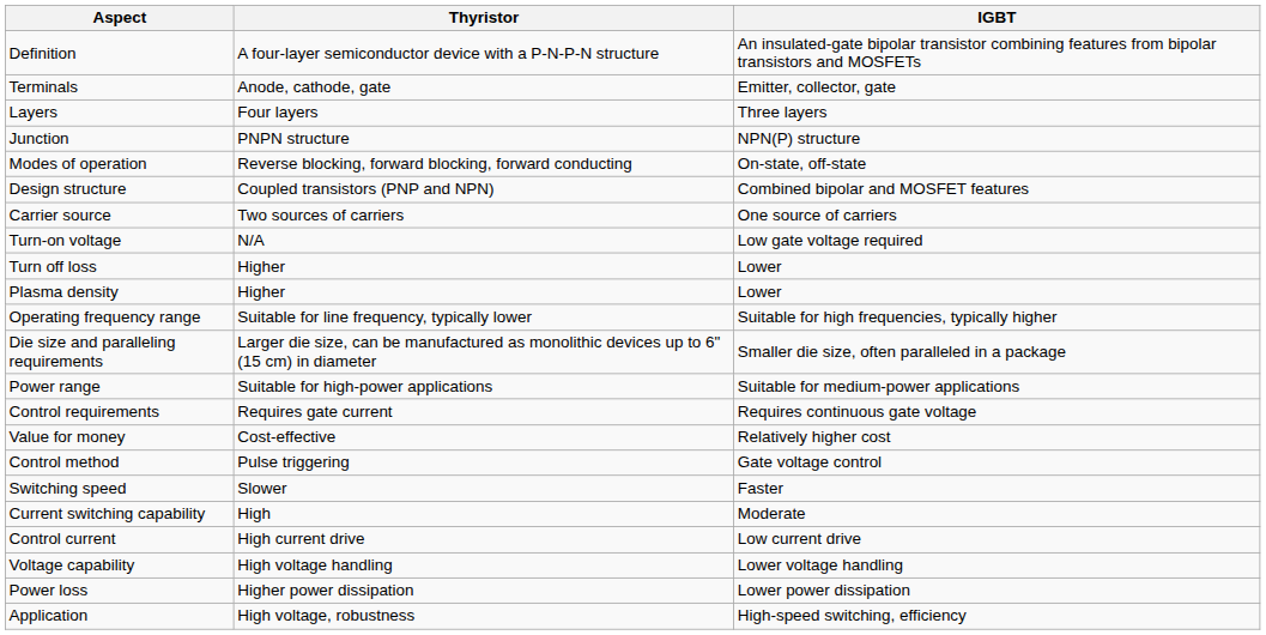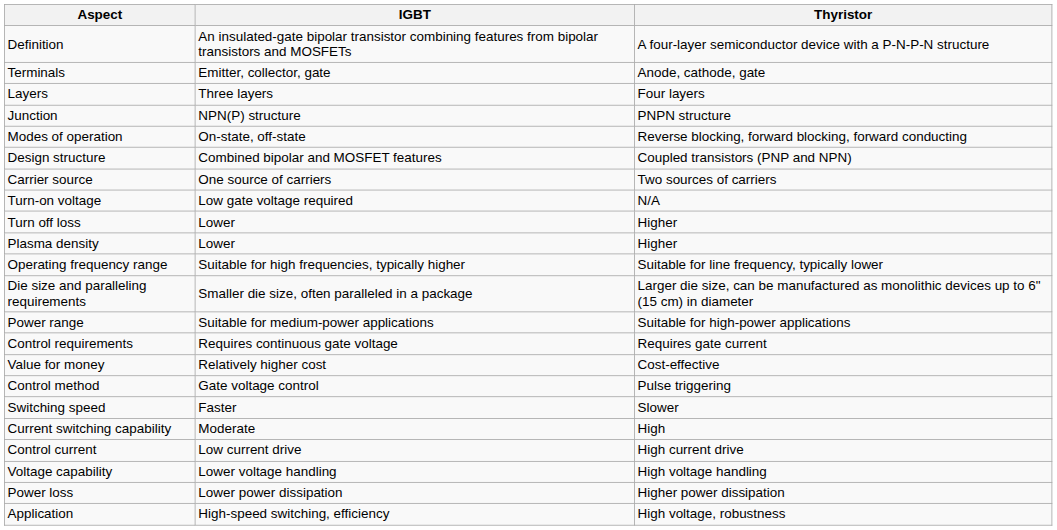columns swapped: Thyristor <-> IGBT
